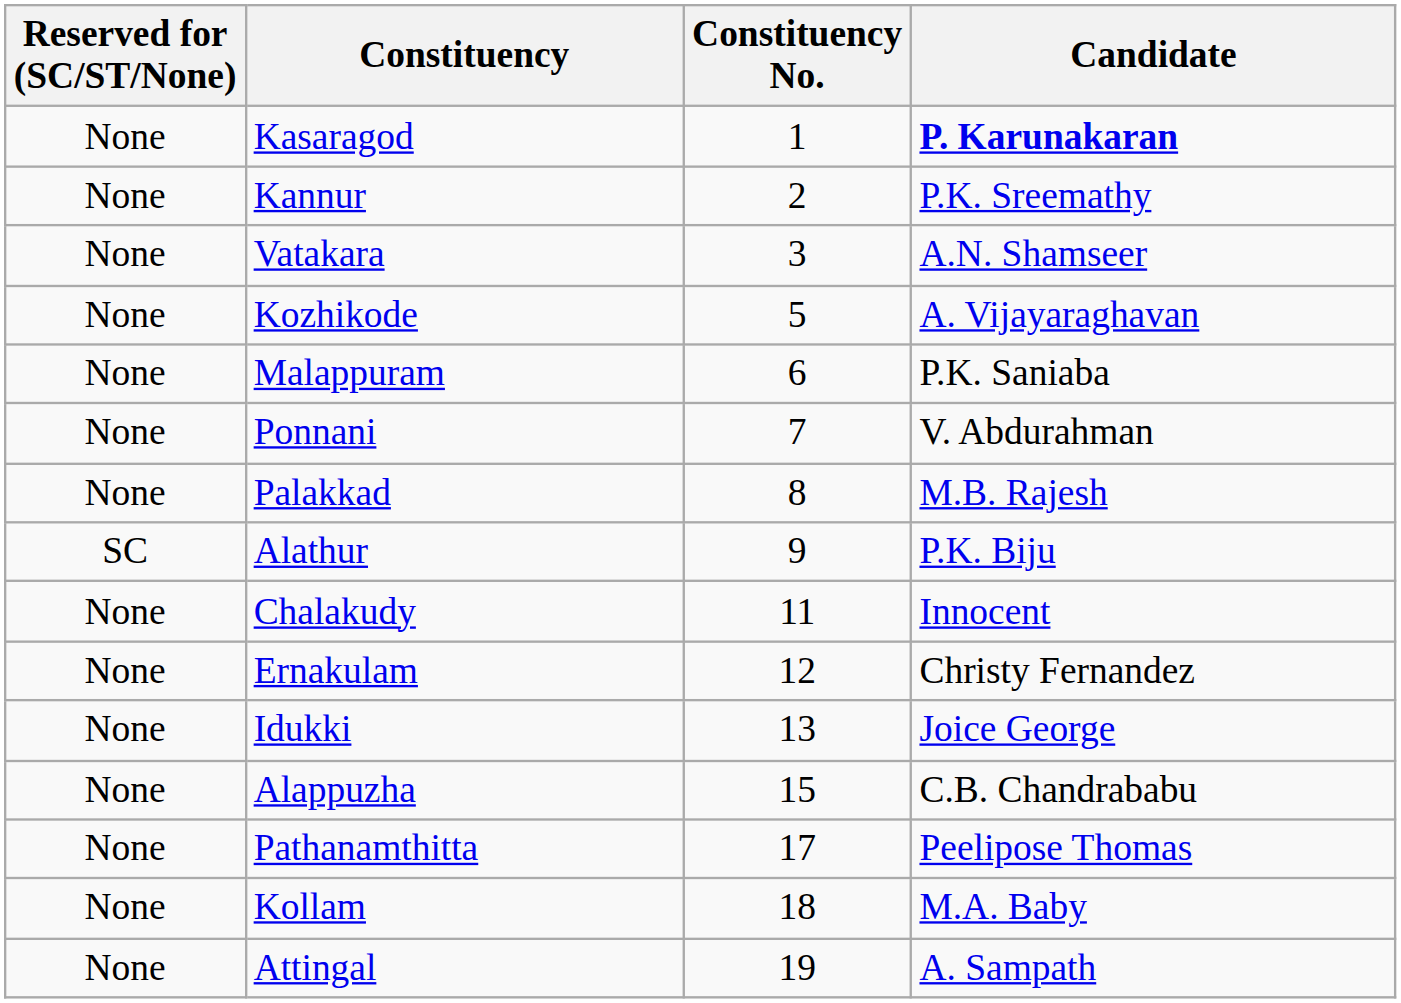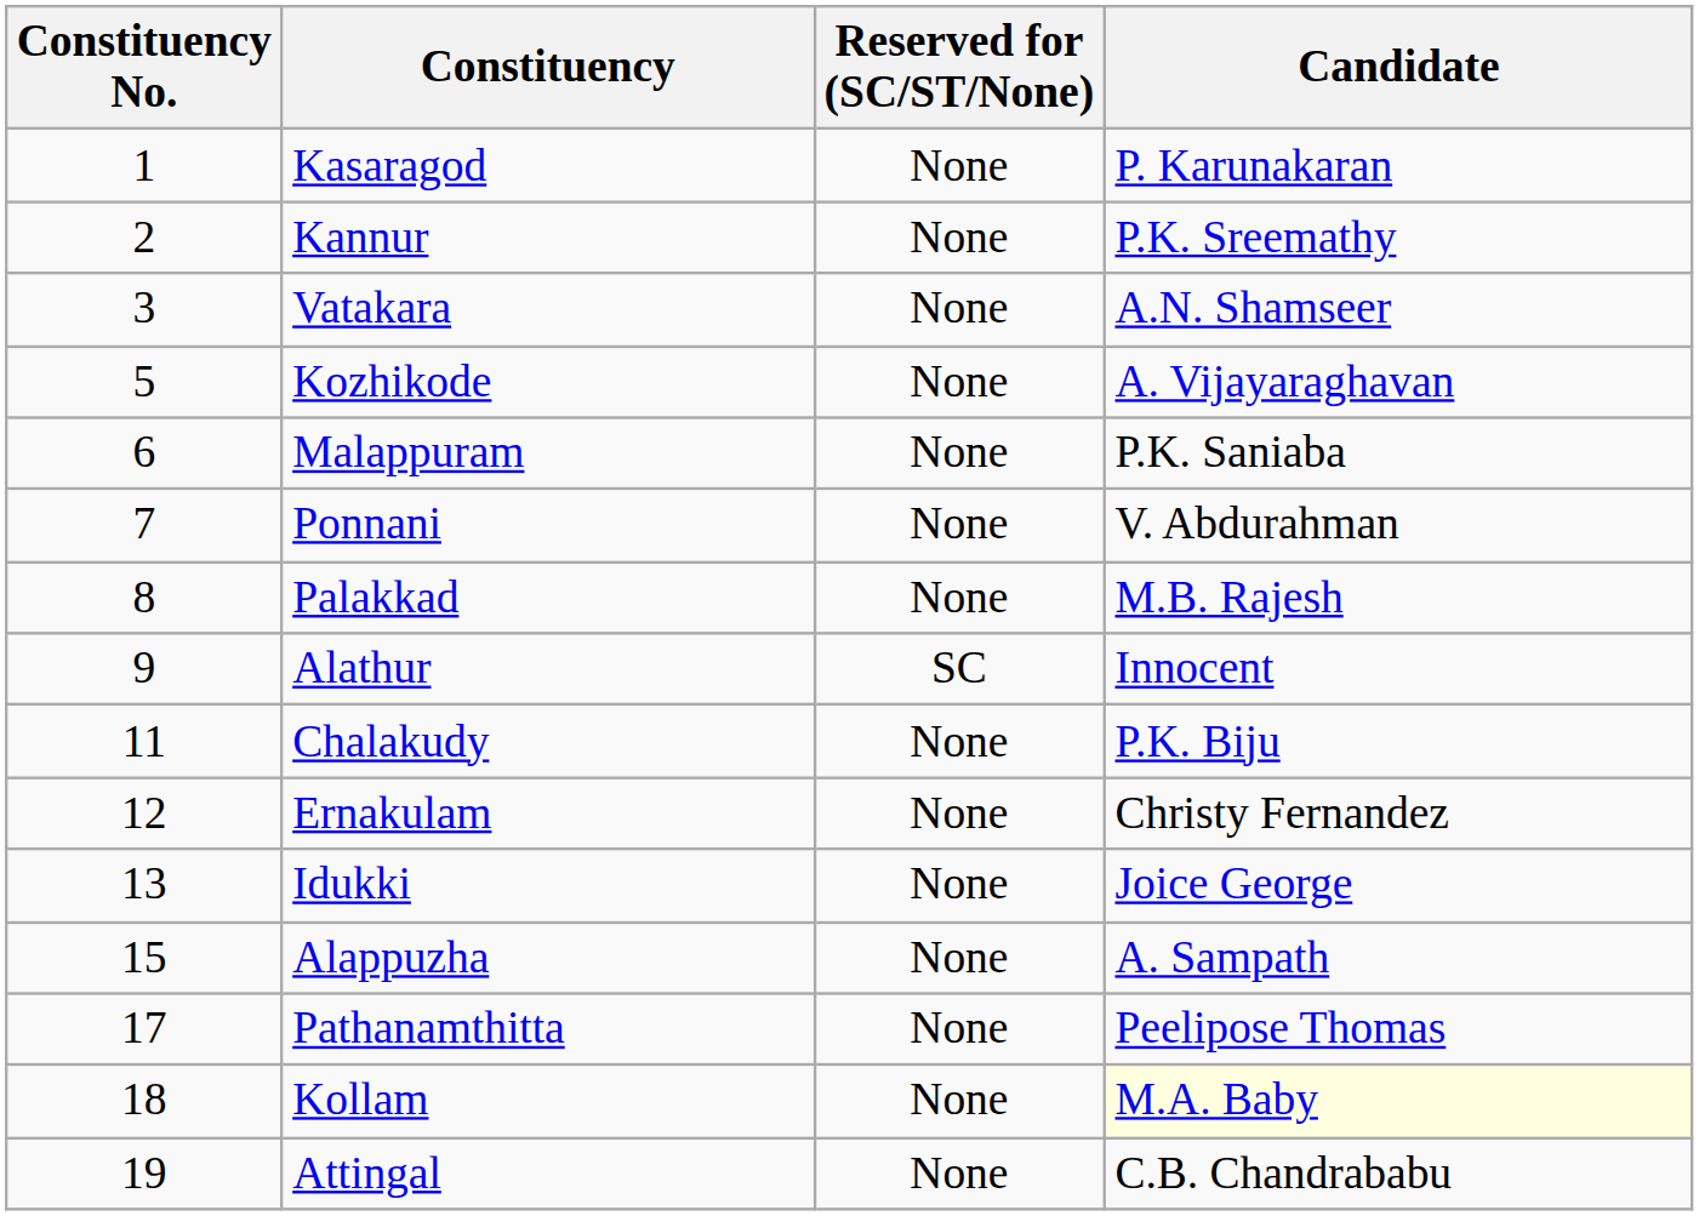columns swapped: Constituency No. <-> Reserved for (SC/ST/None)
Kasaragod | Candidate: bold -> normal
Alathur | Candidate: P.K. Biju -> Innocent
Chalakudy | Candidate: Innocent -> P.K. Biju
Alappuzha | Candidate: C.B. Chandrababu -> A. Sampath
Kollam | Candidate: no background -> lightyellow background
Attingal | Candidate: A. Sampath -> C.B. Chandrababu
